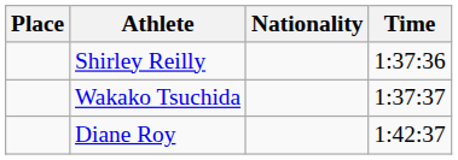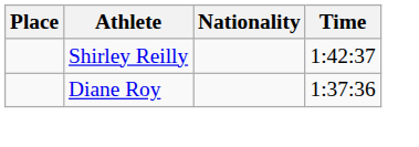Shirley Reilly | Time: 1:37:36 -> 1:42:37
- row: Wakako Tsuchida | 1:37:37
Diane Roy | Time: 1:42:37 -> 1:37:36
